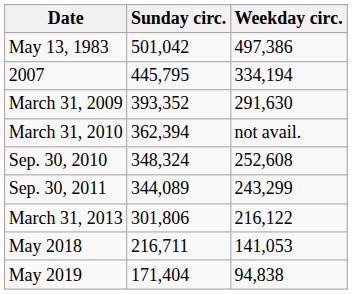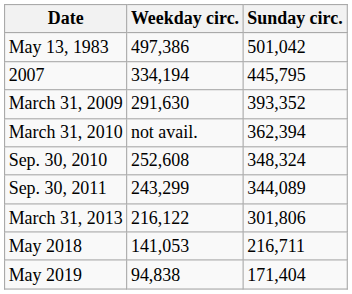columns swapped: Weekday circ. <-> Sunday circ.
